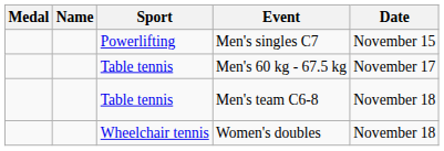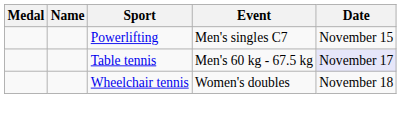Men's 60 kg - 67.5 kg | Date: no background -> lavender background
- row: Table tennis | Men's team C6-8 | November 18
